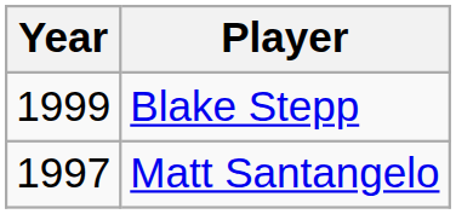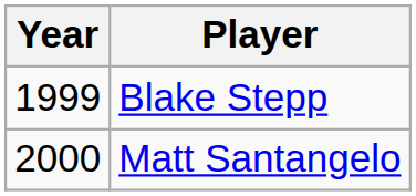Matt Santangelo | Year: 1997 -> 2000
